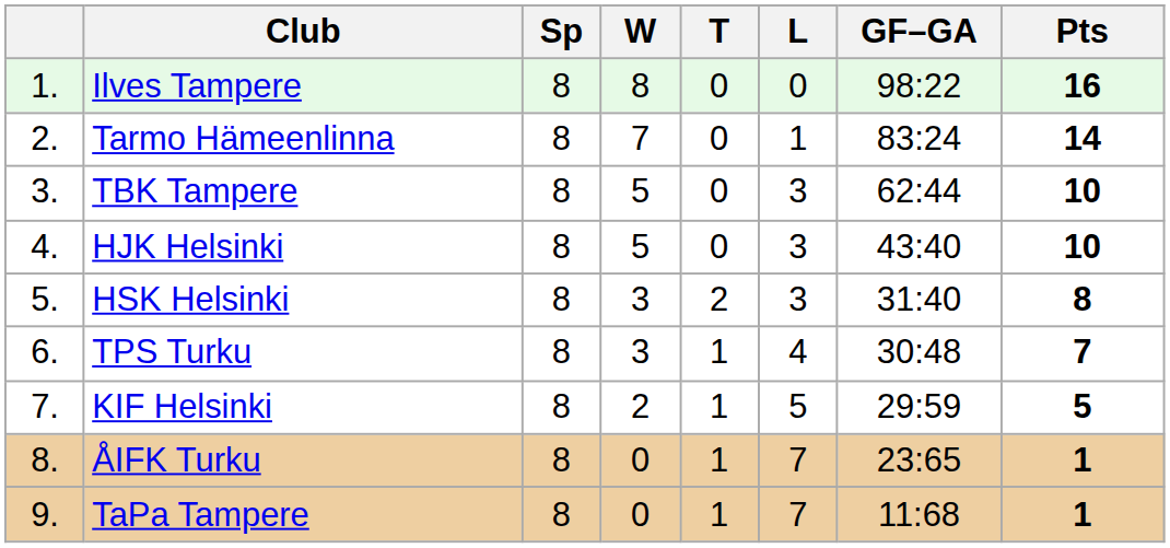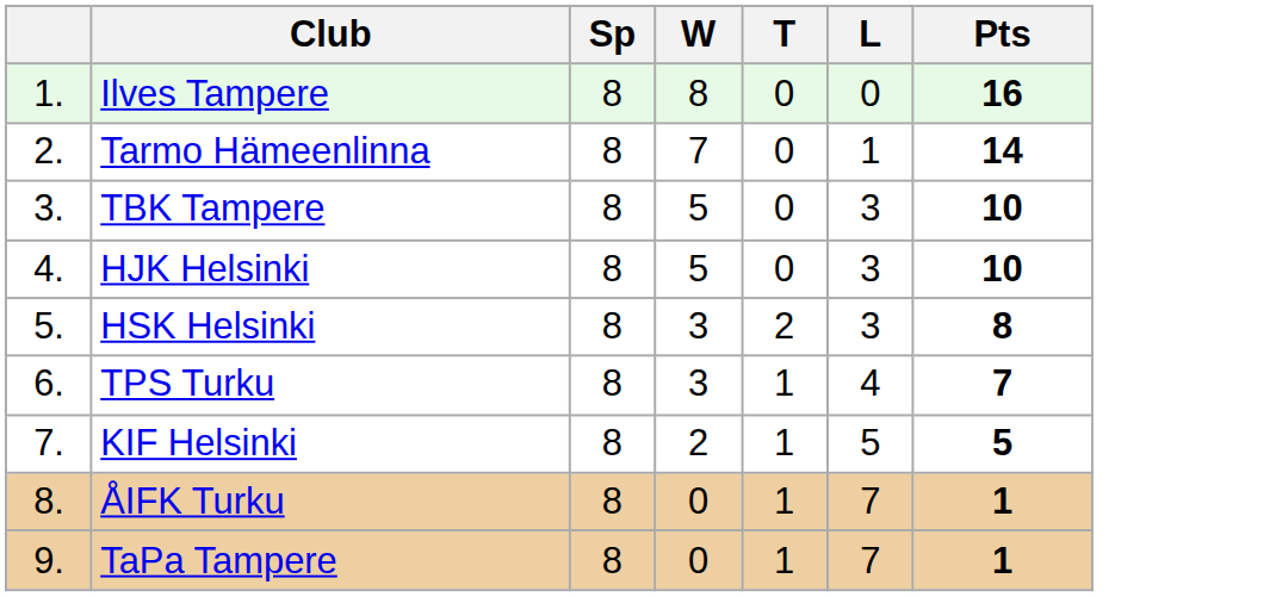- column: GF–GA | 98:22 | 83:24 | 62:44 | 43:40 | 31:40 | 30:48 | 29:59 | 23:65 | 11:68
